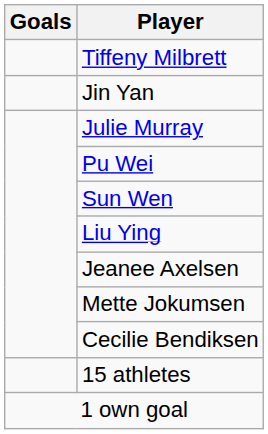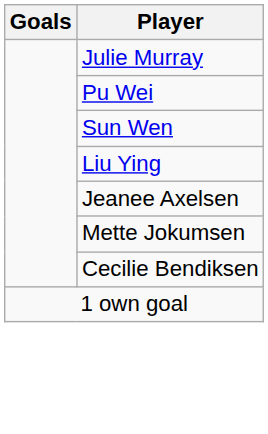- row: Tiffeny Milbrett
- row: Jin Yan
- row: 15 athletes
